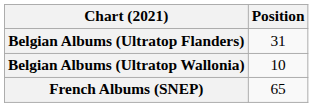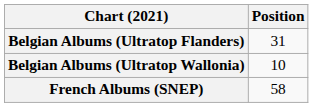French Albums (SNEP) | Position: 65 -> 58
